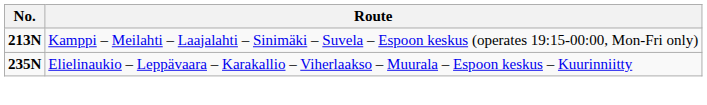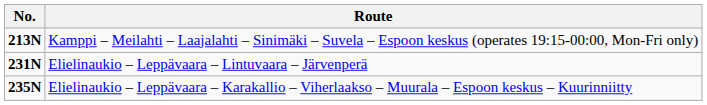+ row: 231N | Elielinaukio – Leppävaara – Lintuvaara – Järvenperä
